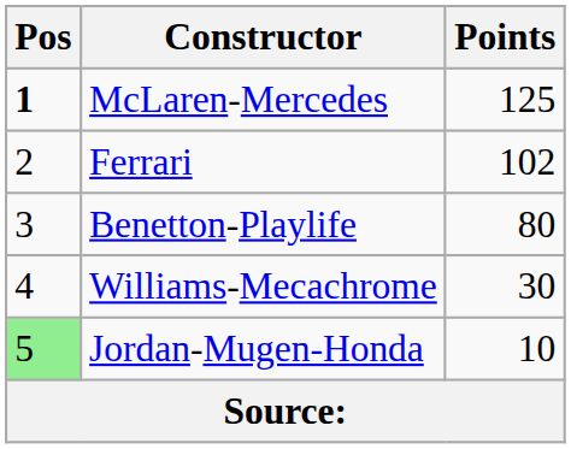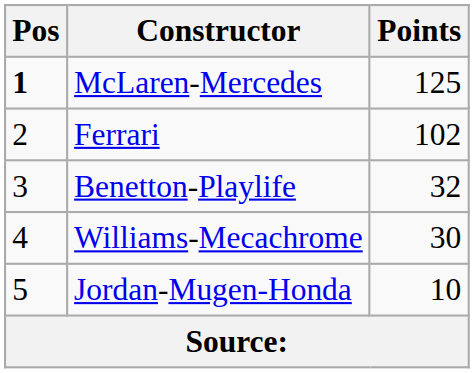Benetton-Playlife | Points: 80 -> 32
Jordan-Mugen-Honda | Pos: lightgreen background -> no background
